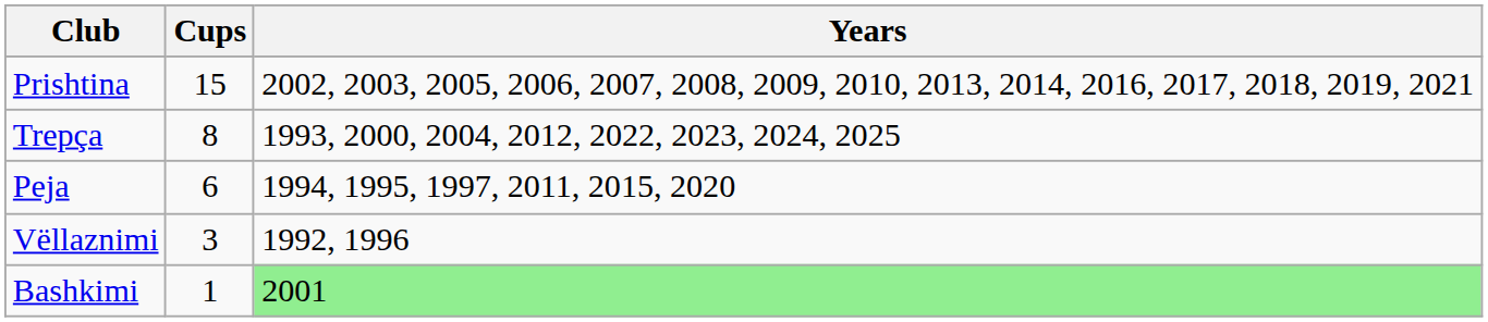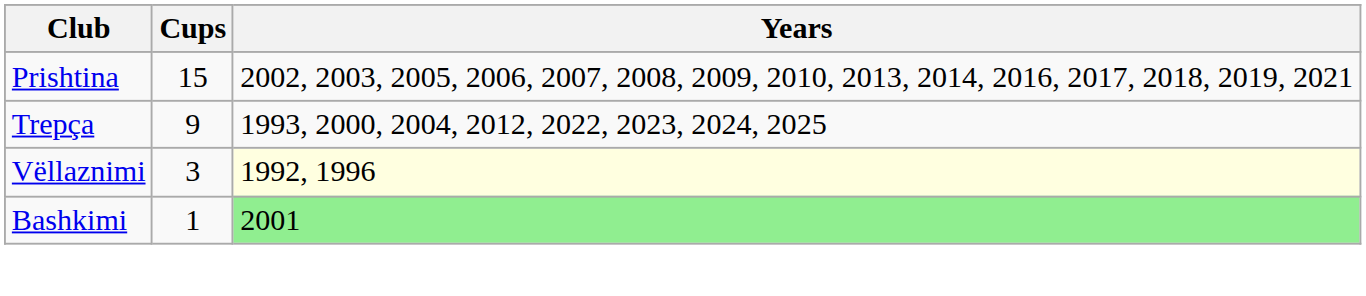Trepça | Cups: 8 -> 9
- row: Peja | 6 | 1994, 1995, 1997, 2011, 2015, 2020
Vëllaznimi | Years: no background -> lightyellow background
